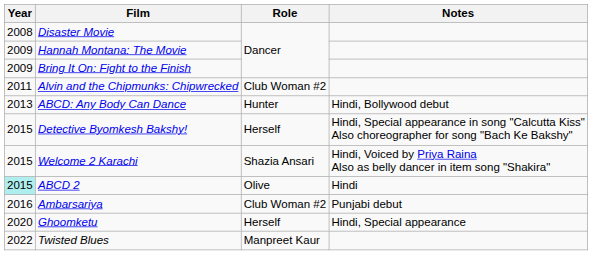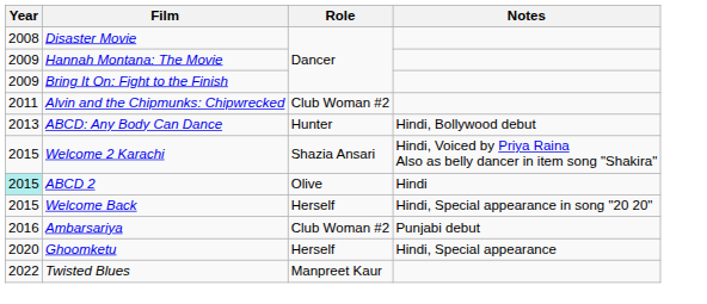- row: 2015 | Detective Byomkesh Bakshy! | Herself | Hindi, Special appearance in song "Calcutta Kiss" Also choreographer for song "Bach Ke Bakshy"
+ row: 2015 | Welcome Back | Herself | Hindi, Special appearance in song "20 20"
